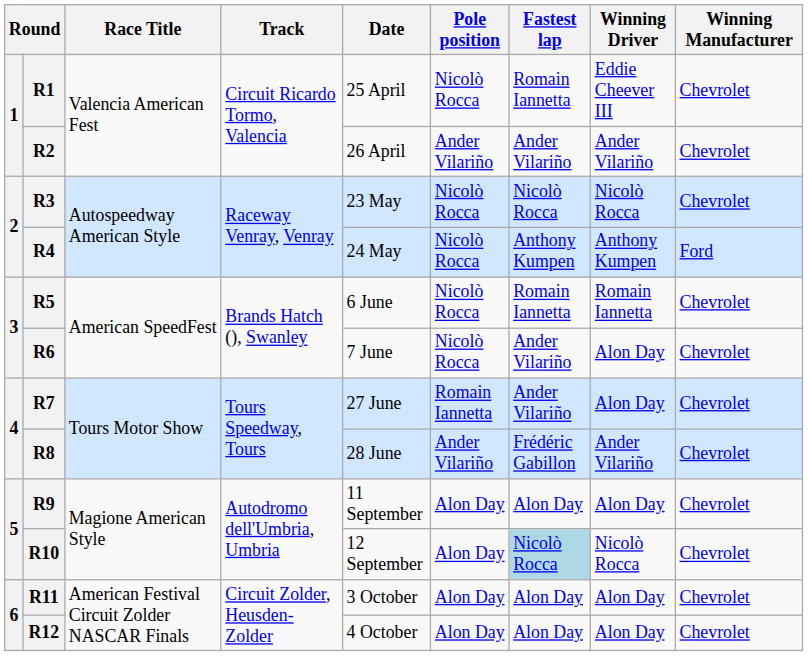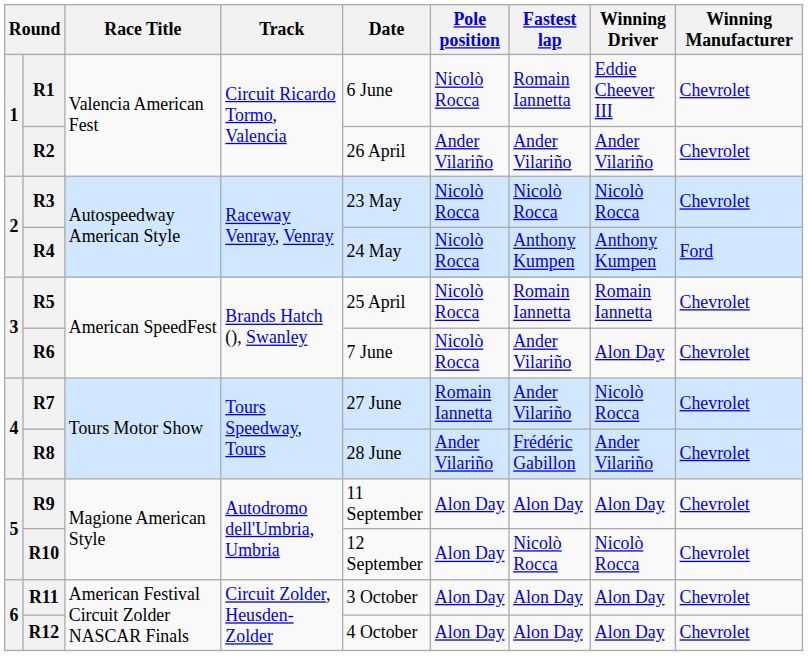R1 | Date: 25 April -> 6 June
R5 | Date: 6 June -> 25 April
R7 | Winning Driver: Alon Day -> Nicolò Rocca
R10 | Fastest lap: lightblue background -> no background
